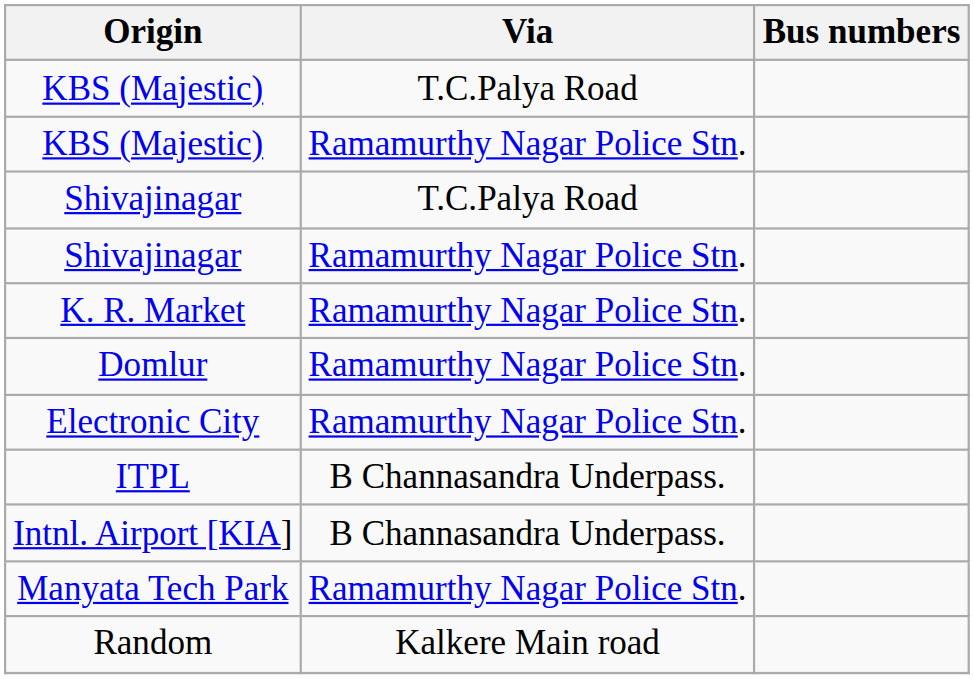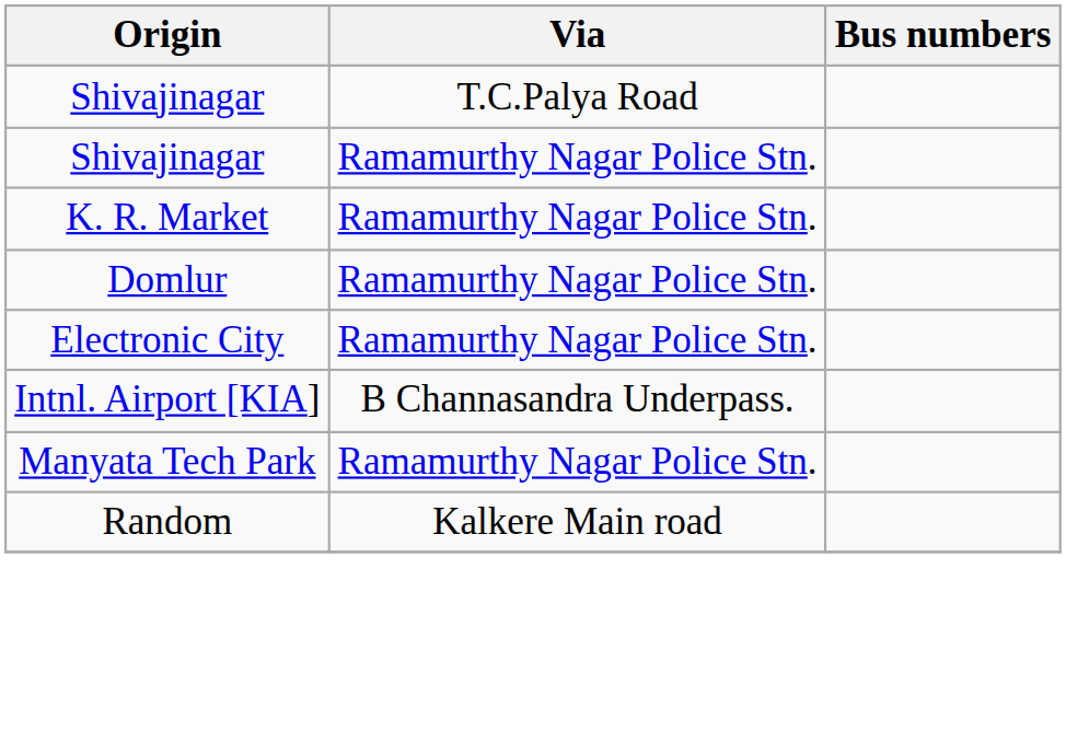- row: KBS (Majestic) | T.C.Palya Road
- row: KBS (Majestic) | Ramamurthy Nagar Police Stn.
- row: ITPL | B Channasandra Underpass.
